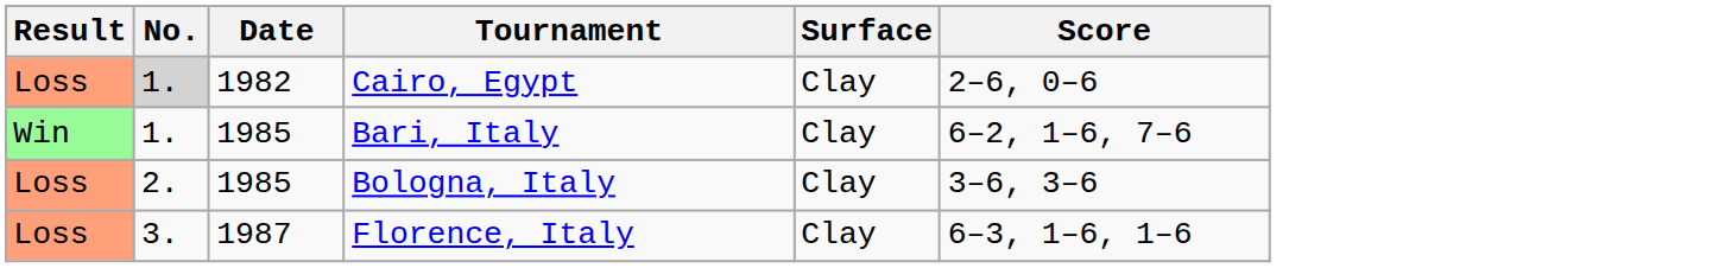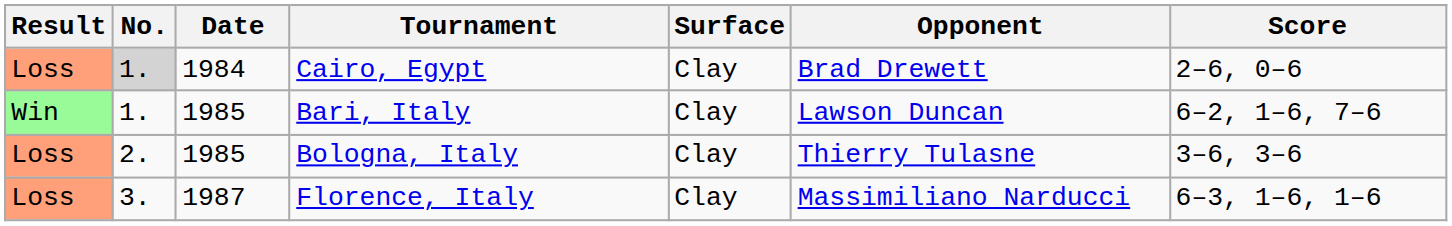+ column: Opponent | Brad Drewett | Lawson Duncan | Thierry Tulasne | Massimiliano Narducci
Cairo, Egypt | Date: 1982 -> 1984
